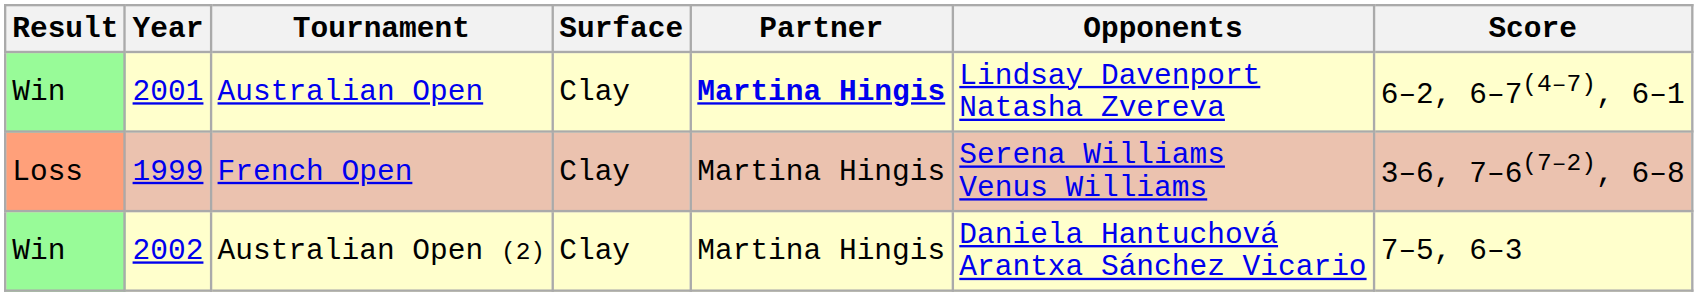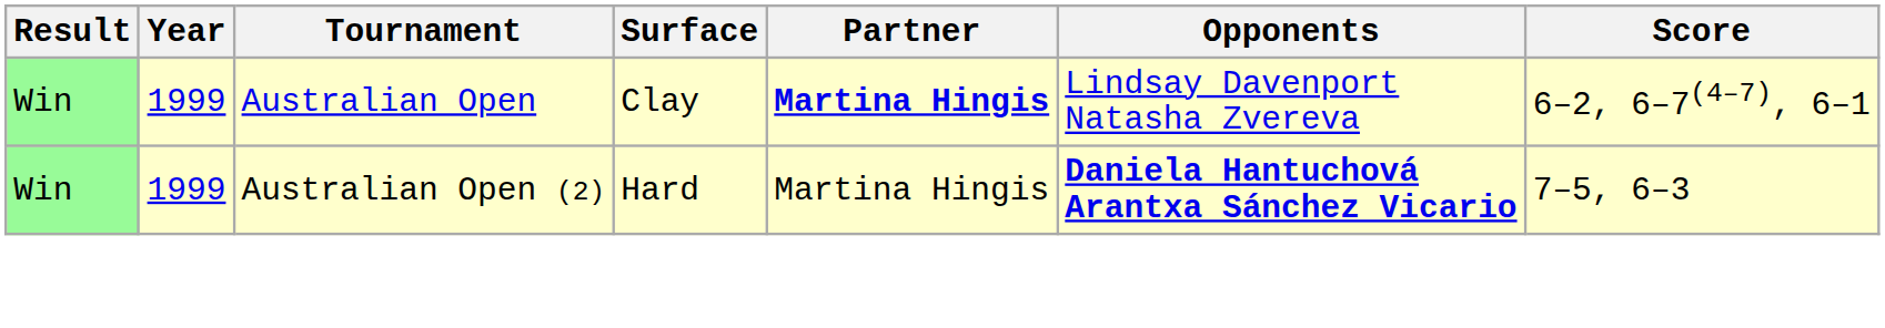Australian Open | Year: 2001 -> 1999
- row: Loss | 1999 | French Open | Clay | Martina Hingis | Serena Williams Venus Williams | 3–6, 7–6(7–2), 6–8
Australian Open (2) | Year: 2002 -> 1999
Australian Open (2) | Surface: Clay -> Hard
Australian Open (2) | Opponents: normal -> bold
